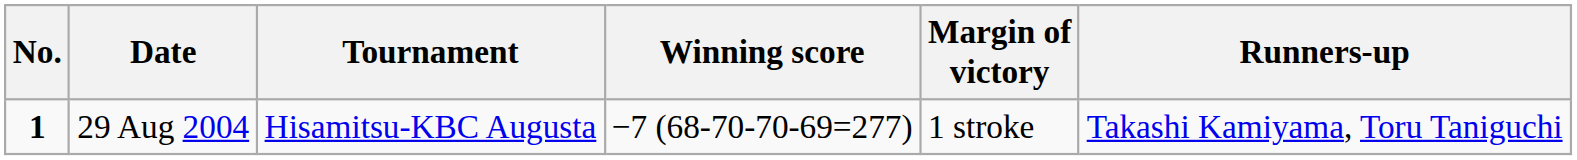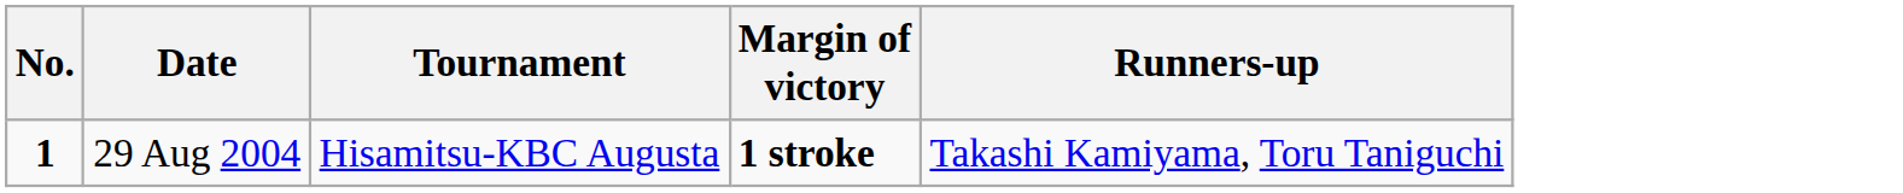- column: Winning score | −7 (68-70-70-69=277)
29 Aug 2004 | Margin of victory: normal -> bold
